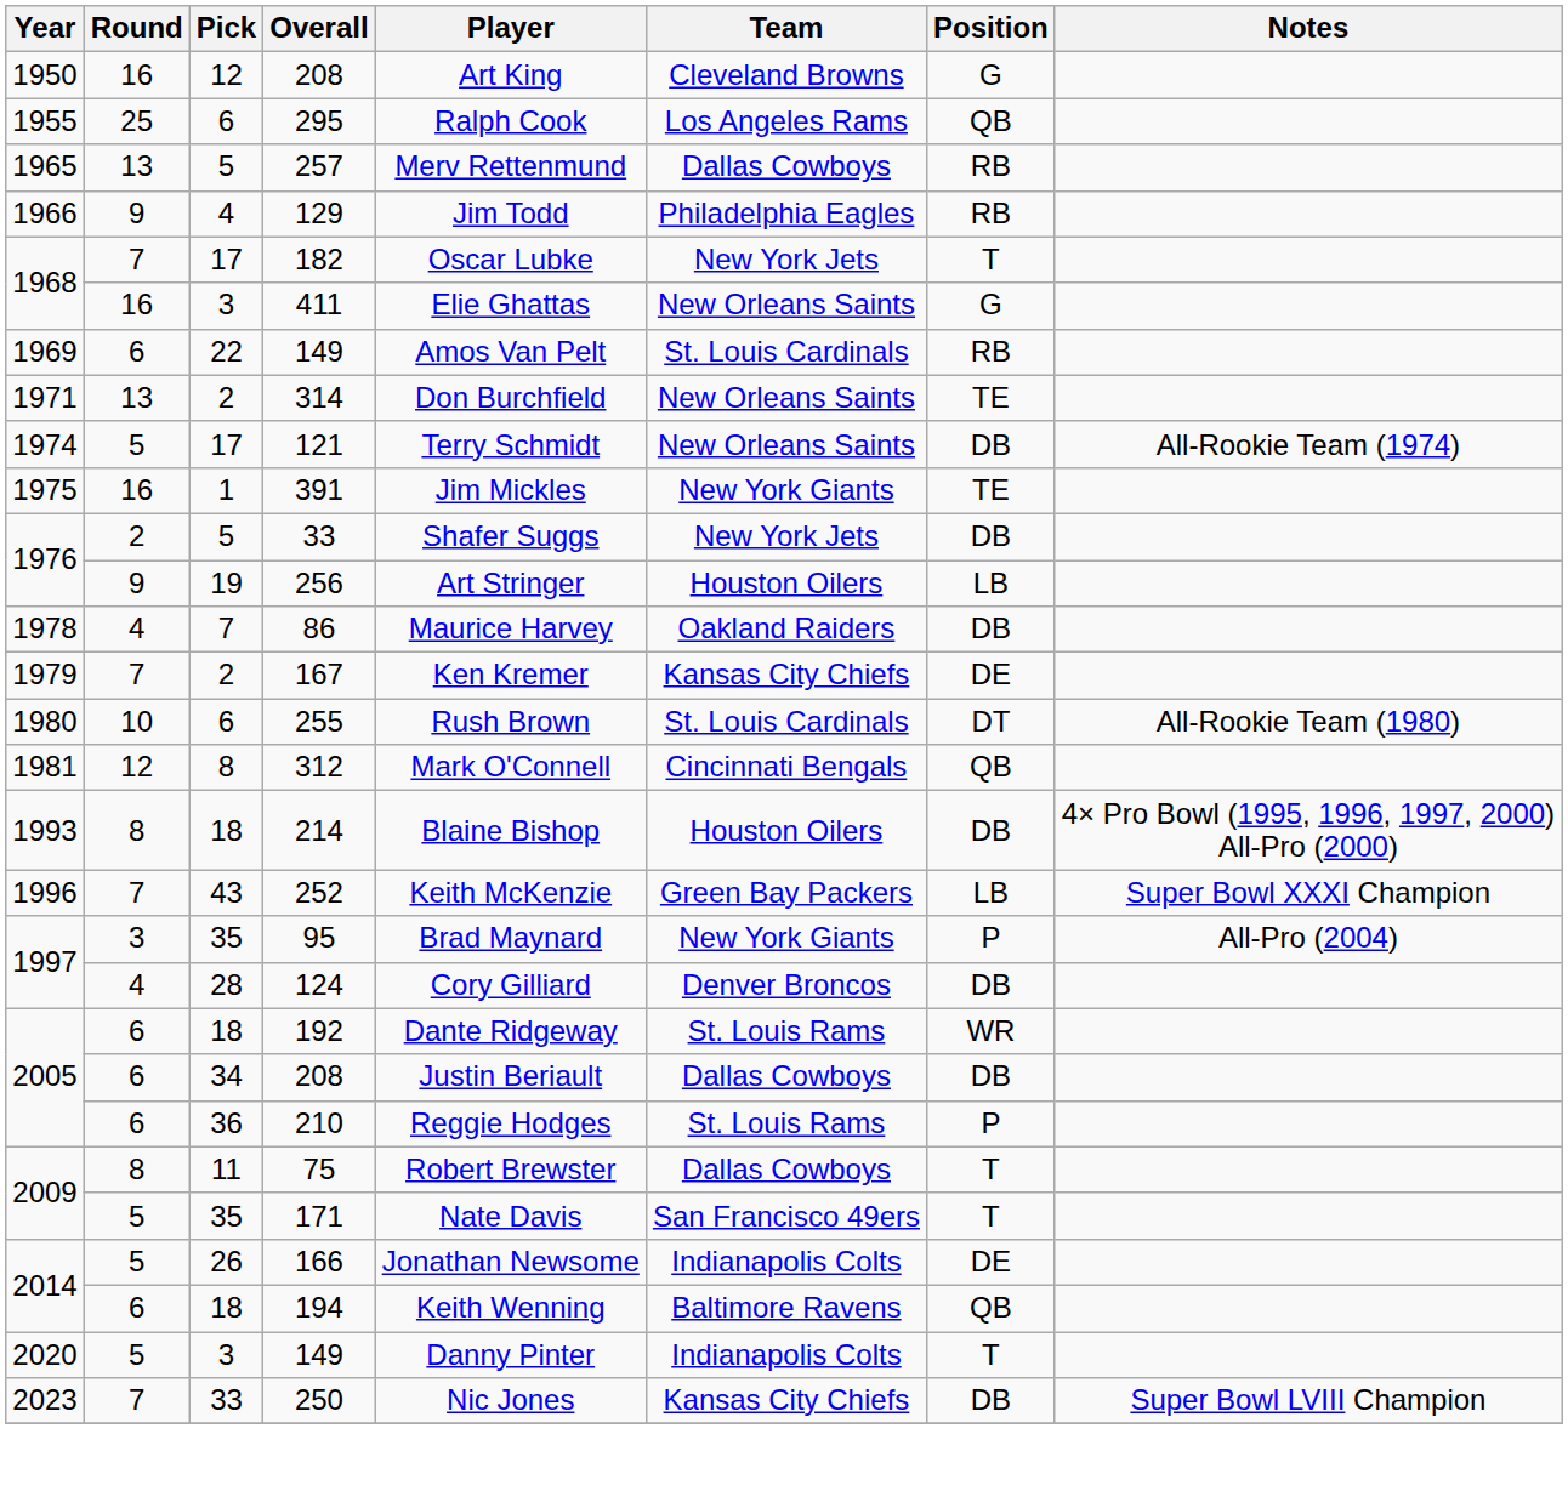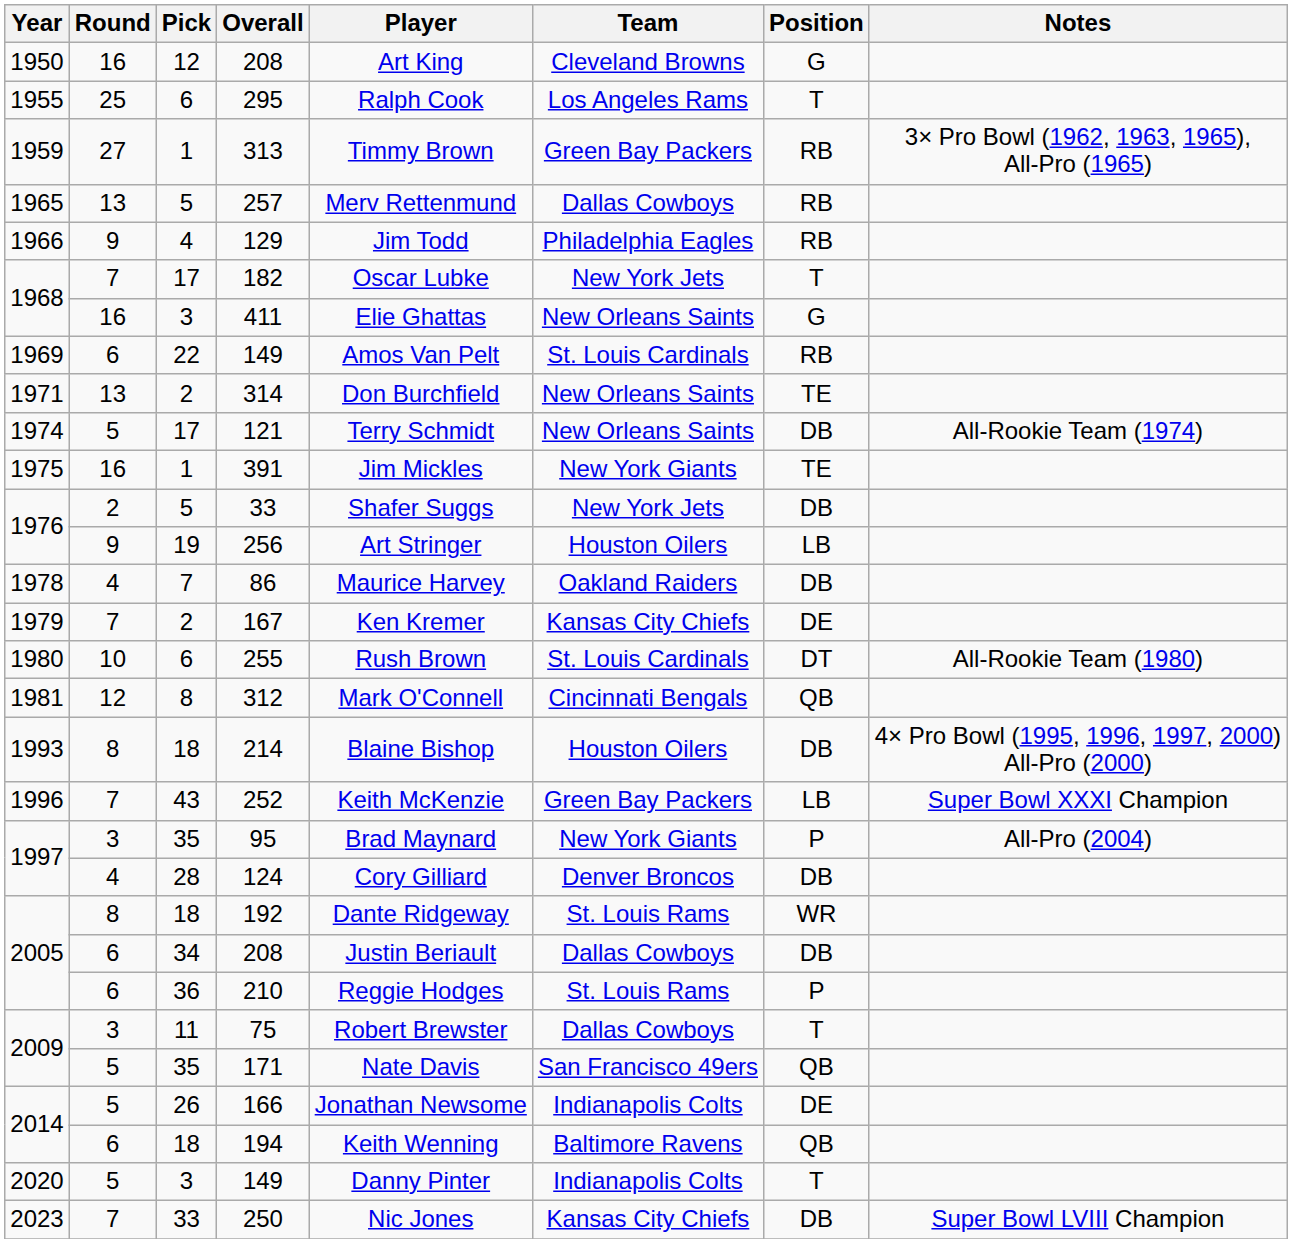295 | Position: QB -> T
+ row: 1959 | 27 | 1 | 313 | Timmy Brown | Green Bay Packers | RB | 3× Pro Bowl (1962, 1963, 1965), All-Pro (1965)
192 | Round: 6 -> 8
75 | Round: 8 -> 3
171 | Position: T -> QB
